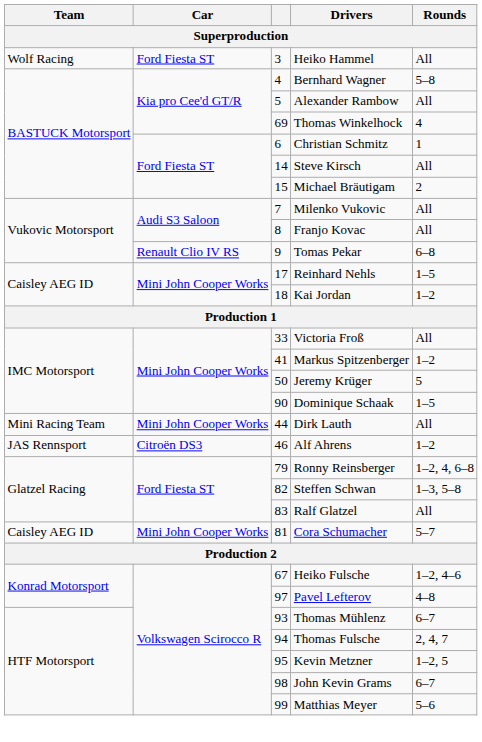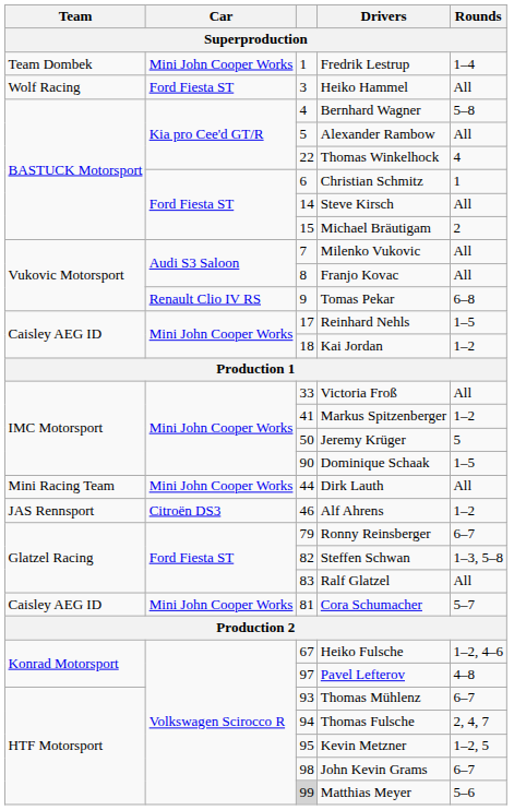+ row: Team Dombek | Mini John Cooper Works | 1 | Fredrik Lestrup | 1–4
Thomas Winkelhock | column 3: 69 -> 22
Ronny Reinsberger | Rounds: 1–2, 4, 6–8 -> 6–7
Matthias Meyer | column 3: no background -> lightgrey background
